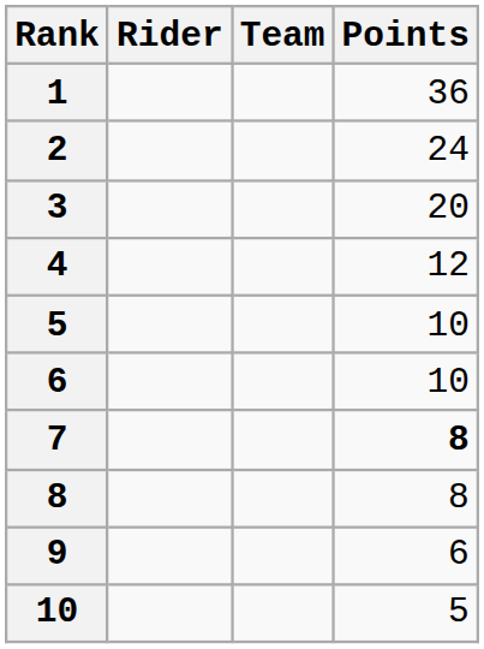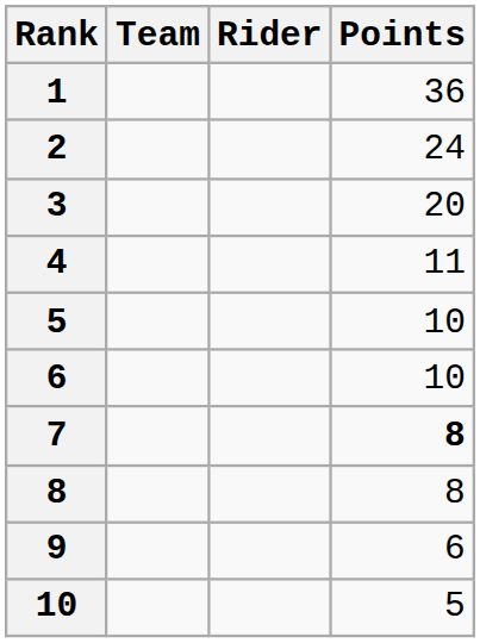columns swapped: Rider <-> Team
4 | Points: 12 -> 11
